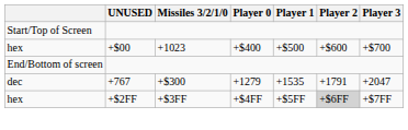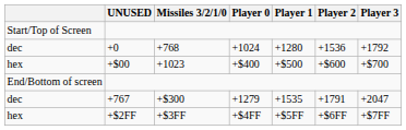+ row: dec | +0 | +768 | +1024 | +1280 | +1536 | +1792
+$2FF | Player 2: lightgrey background -> no background
